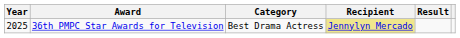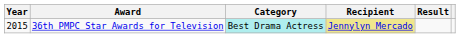36th PMPC Star Awards for Television | Year: 2025 -> 2015
36th PMPC Star Awards for Television | Category: no background -> paleturquoise background
